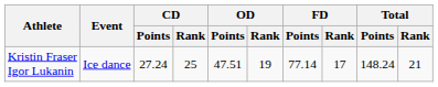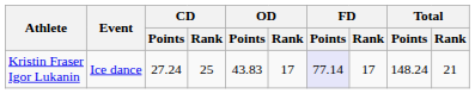Kristin Fraser Igor Lukanin | OD / Points: 47.51 -> 43.83
Kristin Fraser Igor Lukanin | OD / Rank: 19 -> 17
Kristin Fraser Igor Lukanin | FD / Points: no background -> lavender background
